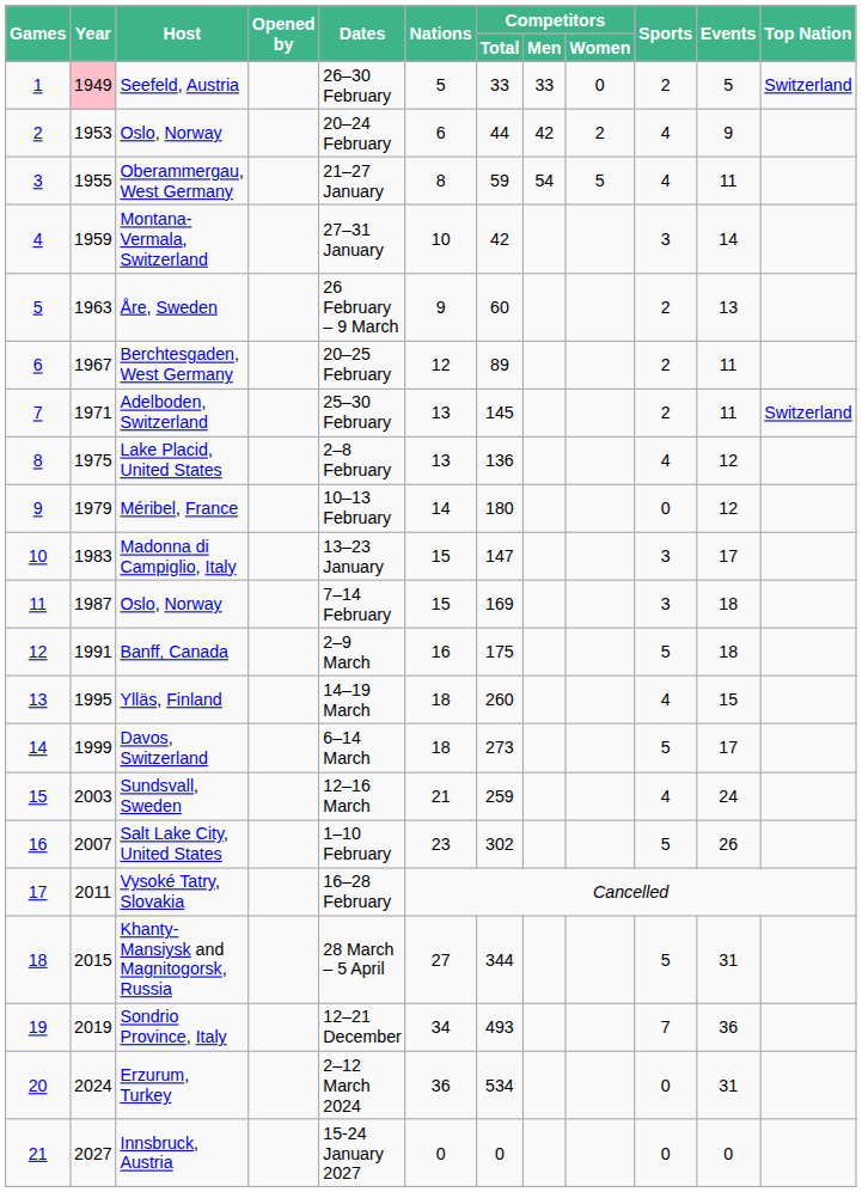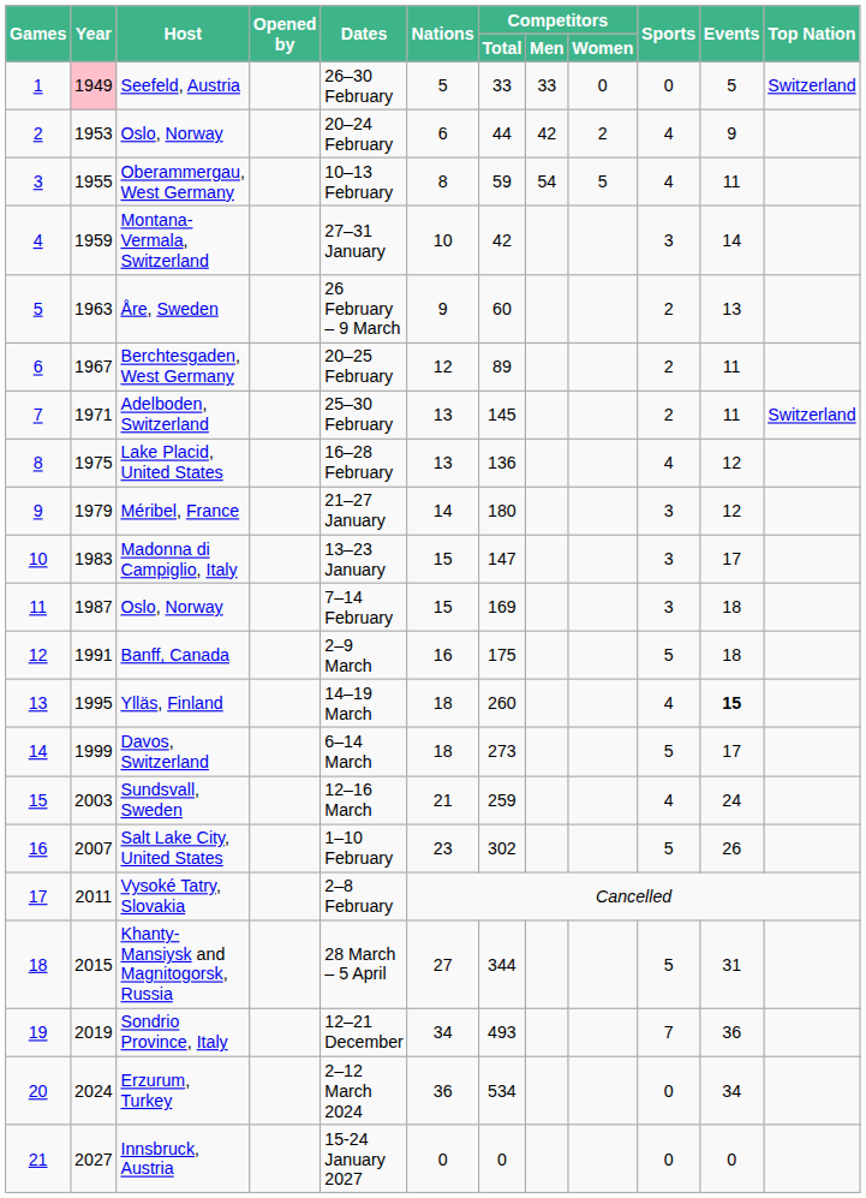Seefeld, Austria | Sports: 2 -> 0
Oberammergau, West Germany | Dates: 21–27 January -> 10–13 February
Lake Placid, United States | Dates: 2–8 February -> 16–28 February
Méribel, France | Dates: 10–13 February -> 21–27 January
Méribel, France | Sports: 0 -> 3
Ylläs, Finland | Events: normal -> bold
Vysoké Tatry, Slovakia | Dates: 16–28 February -> 2–8 February
Erzurum, Turkey | Events: 31 -> 34
